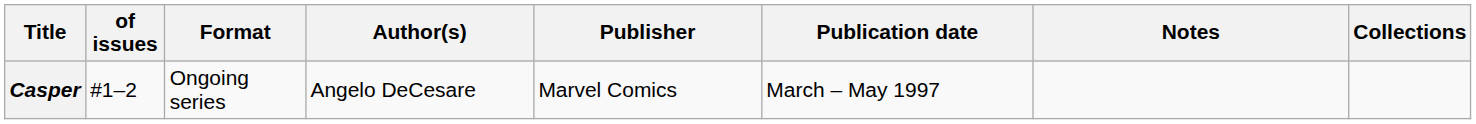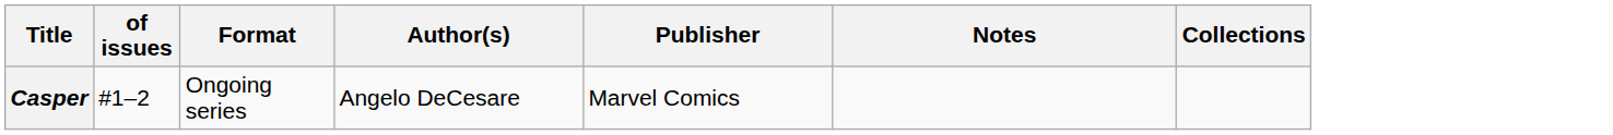- column: Publication date | March – May 1997
